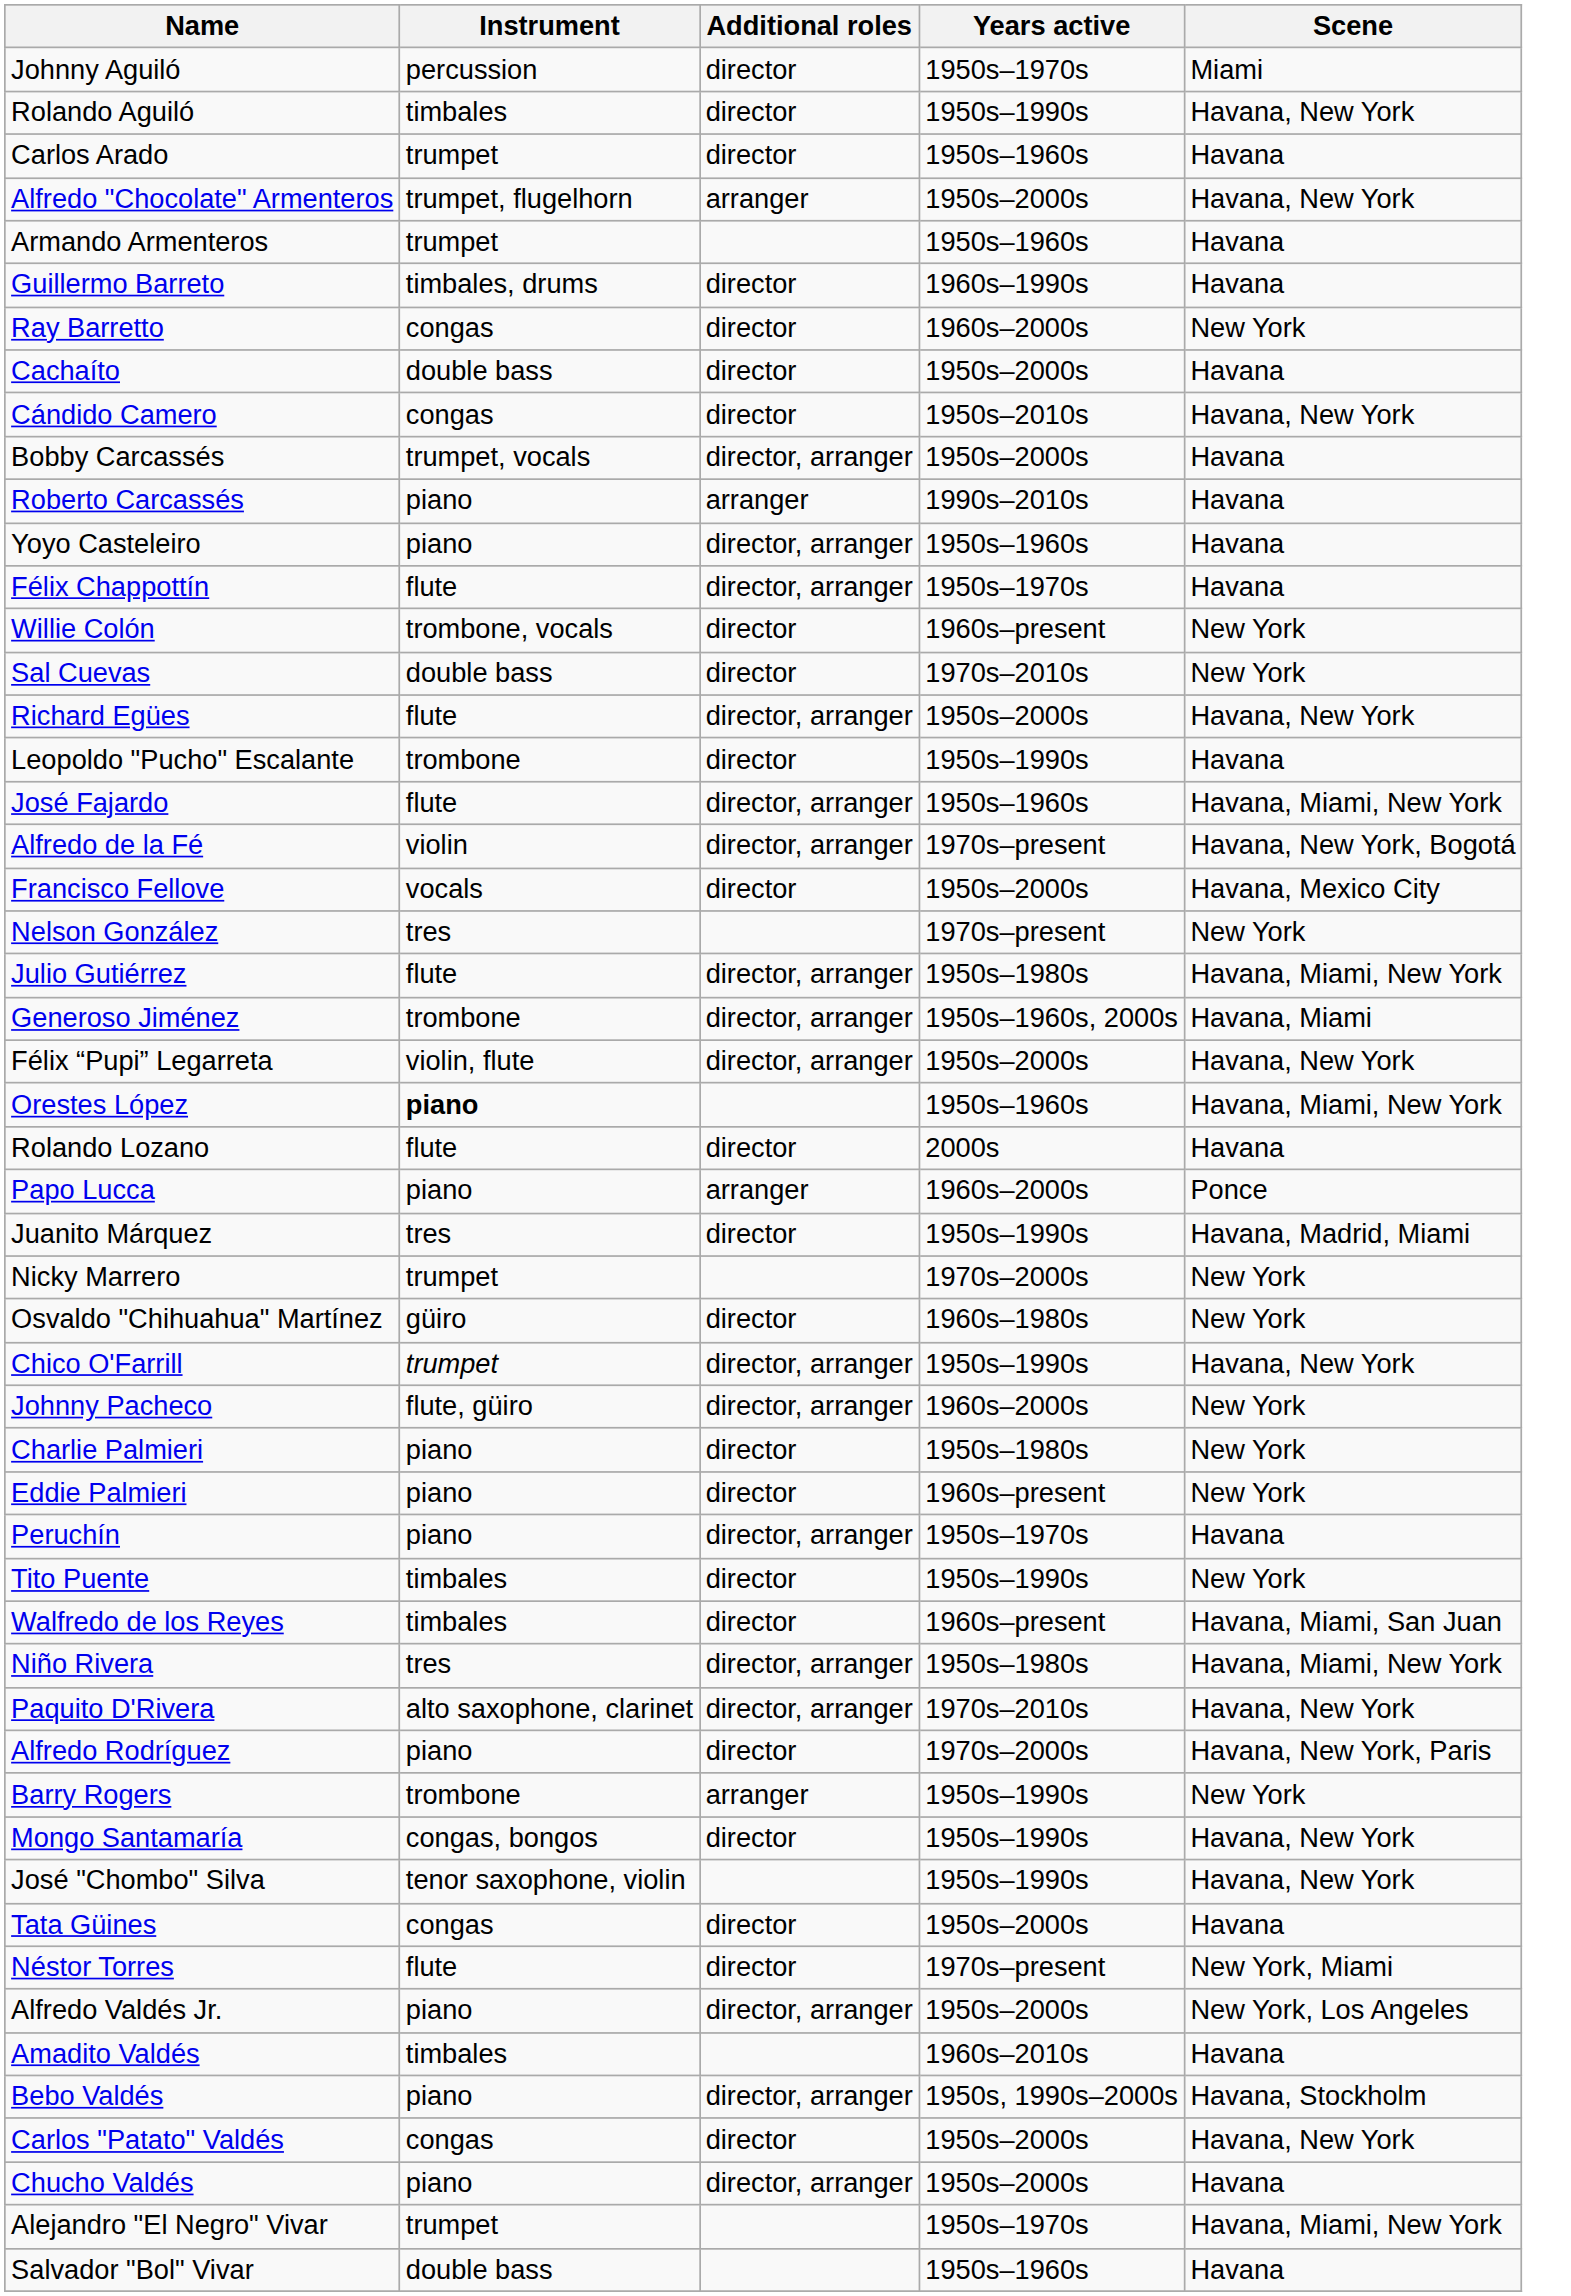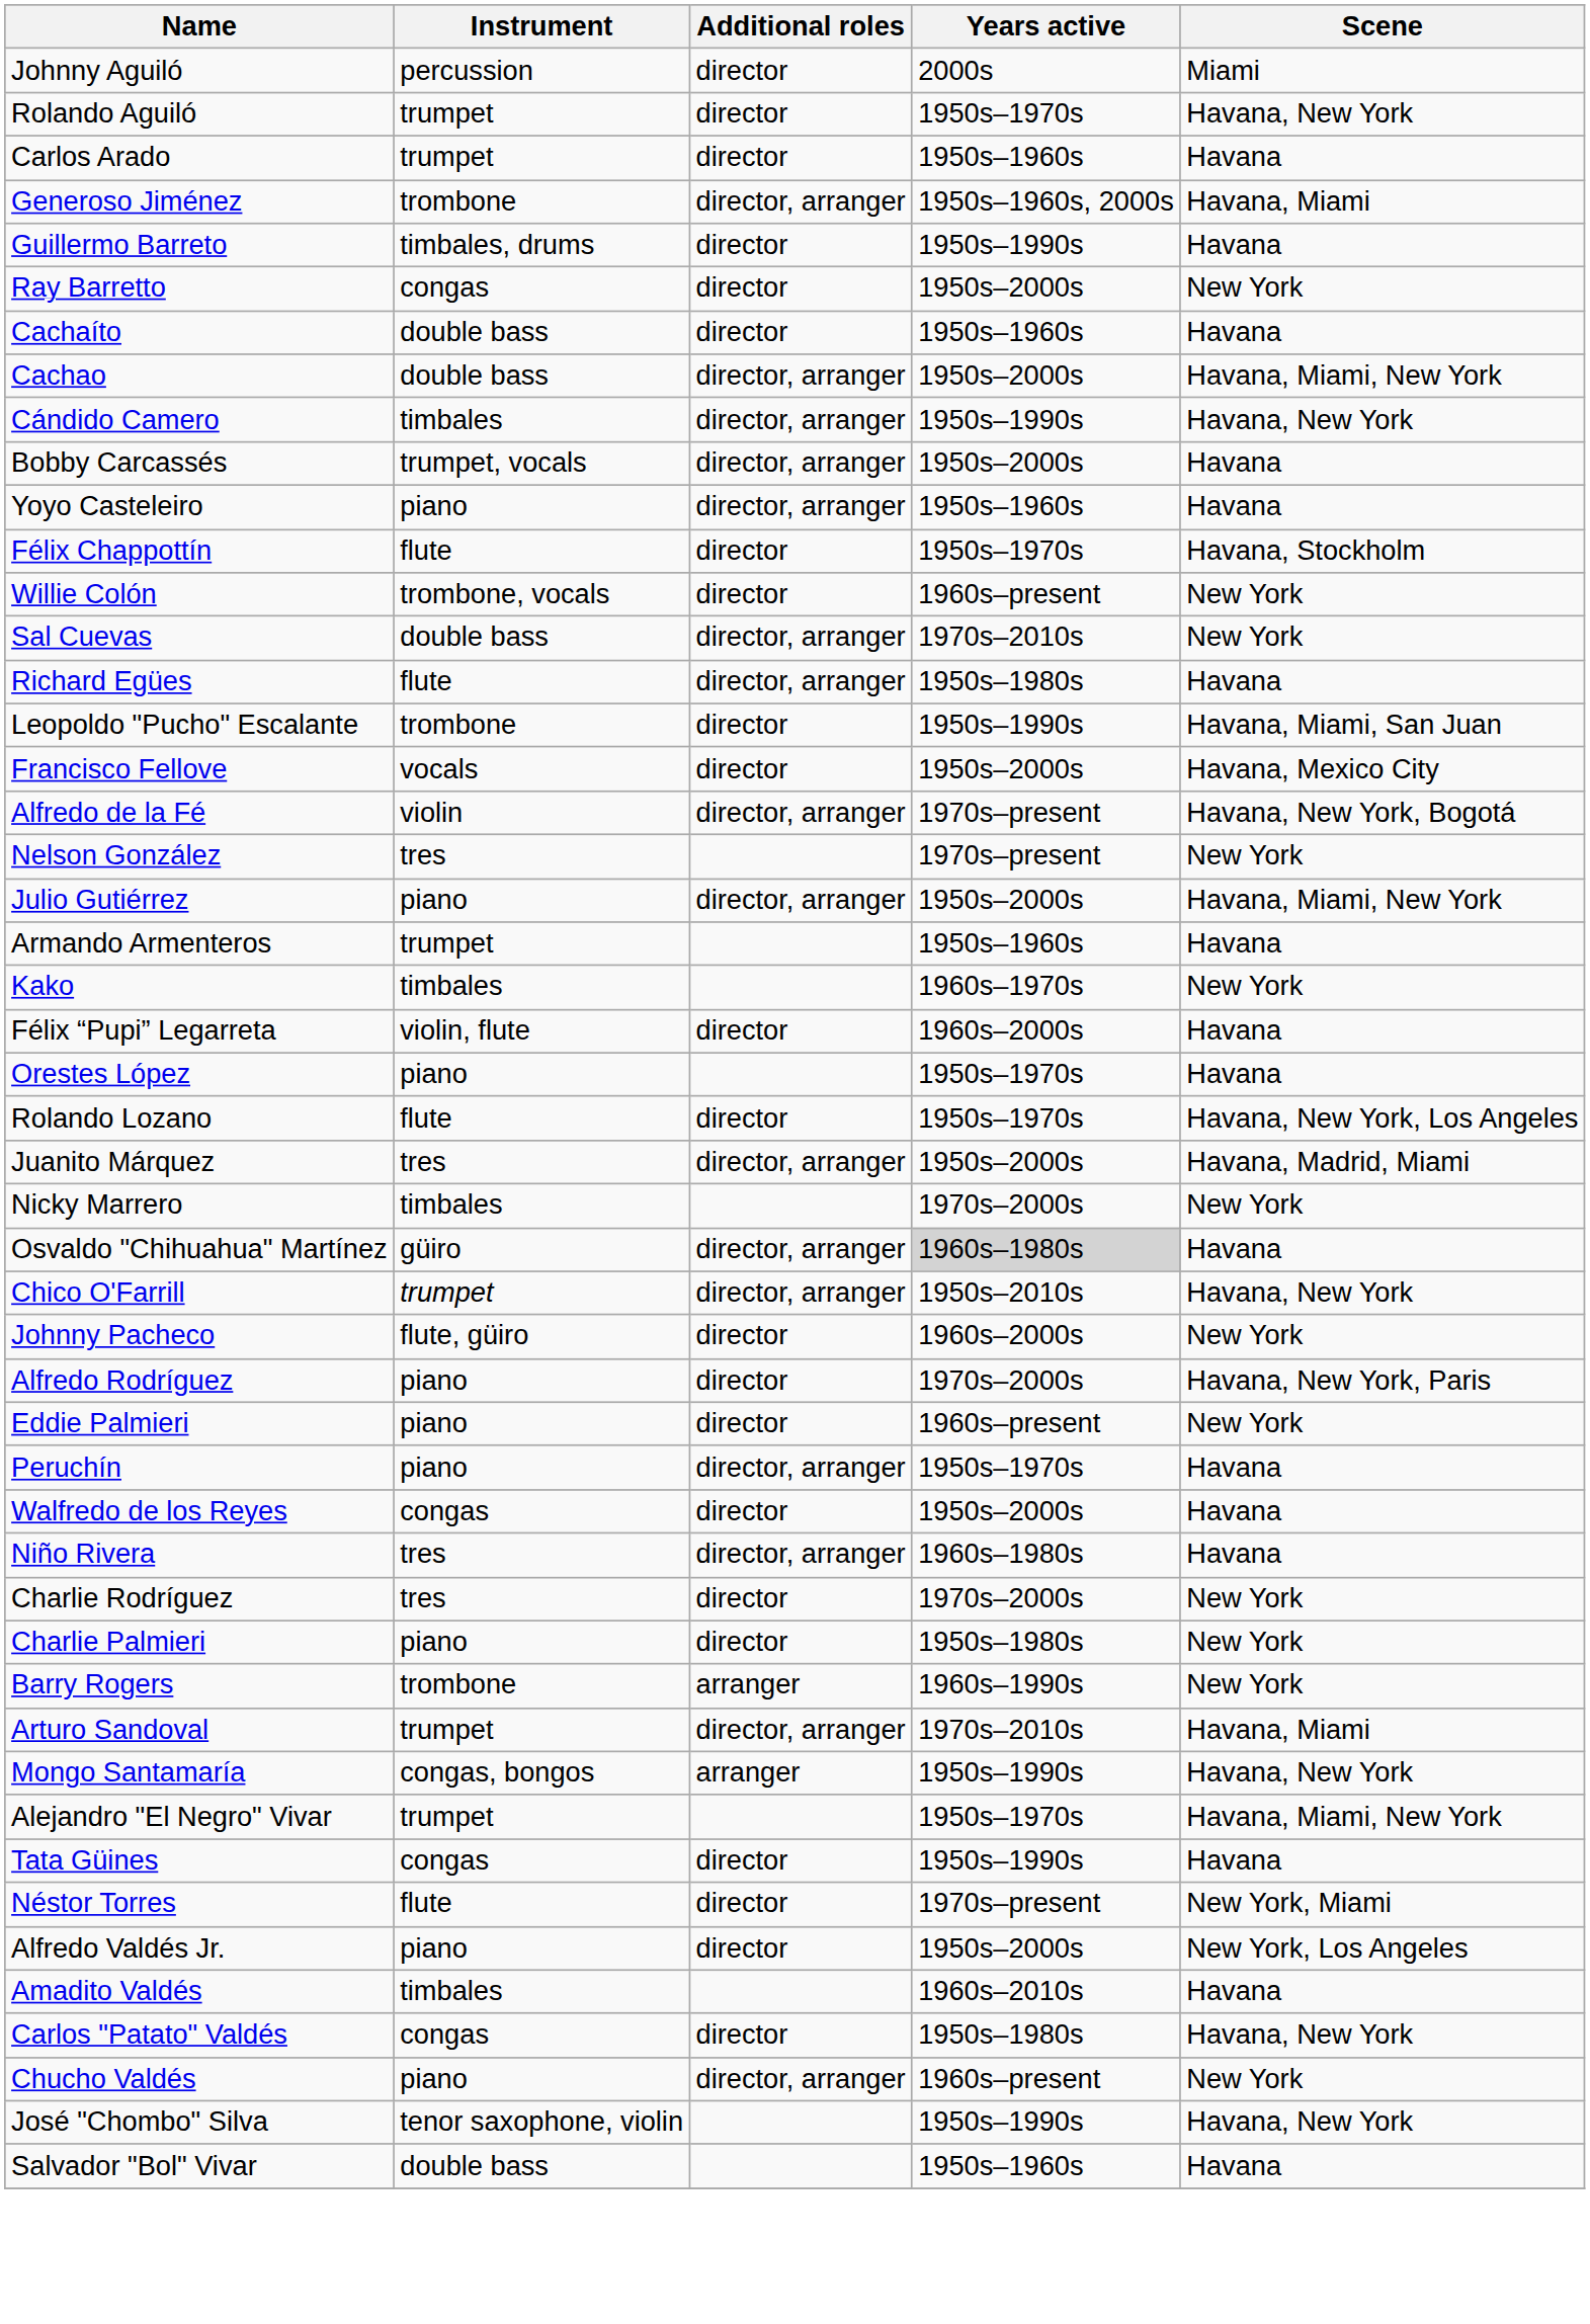Johnny Aguiló | Years active: 1950s–1970s -> 2000s
Rolando Aguiló | Instrument: timbales -> trumpet
Rolando Aguiló | Years active: 1950s–1990s -> 1950s–1970s
- row: Alfredo "Chocolate" Armenteros | trumpet, flugelhorn | arranger | 1950s–2000s | Havana, New York
rows swapped: Armando Armenteros <-> Generoso Jiménez
Guillermo Barreto | Years active: 1960s–1990s -> 1950s–1990s
Ray Barretto | Years active: 1960s–2000s -> 1950s–2000s
Cachaíto | Years active: 1950s–2000s -> 1950s–1960s
+ row: Cachao | double bass | director, arranger | 1950s–2000s | Havana, Miami, New York
Cándido Camero | Instrument: congas -> timbales
Cándido Camero | Additional roles: director -> director, arranger
Cándido Camero | Years active: 1950s–2010s -> 1950s–1990s
- row: Roberto Carcassés | piano | arranger | 1990s–2010s | Havana
Félix Chappottín | Additional roles: director, arranger -> director
Félix Chappottín | Scene: Havana -> Havana, Stockholm
Sal Cuevas | Additional roles: director -> director, arranger
Richard Egües | Years active: 1950s–2000s -> 1950s–1980s
Richard Egües | Scene: Havana, New York -> Havana
Leopoldo "Pucho" Escalante | Scene: Havana -> Havana, Miami, San Juan
- row: José Fajardo | flute | director, arranger | 1950s–1960s | Havana, Miami, New York
rows swapped: Alfredo de la Fé <-> Francisco Fellove
Julio Gutiérrez | Instrument: flute -> piano
Julio Gutiérrez | Years active: 1950s–1980s -> 1950s–2000s
+ row: Kako | timbales | 1960s–1970s | New York
Félix “Pupi” Legarreta | Additional roles: director, arranger -> director
Félix “Pupi” Legarreta | Years active: 1950s–2000s -> 1960s–2000s
Félix “Pupi” Legarreta | Scene: Havana, New York -> Havana
Orestes López | Instrument: bold -> normal
Orestes López | Years active: 1950s–1960s -> 1950s–1970s
Orestes López | Scene: Havana, Miami, New York -> Havana
Rolando Lozano | Years active: 2000s -> 1950s–1970s
Rolando Lozano | Scene: Havana -> Havana, New York, Los Angeles
- row: Papo Lucca | piano | arranger | 1960s–2000s | Ponce
Juanito Márquez | Additional roles: director -> director, arranger
Juanito Márquez | Years active: 1950s–1990s -> 1950s–2000s
Nicky Marrero | Instrument: trumpet -> timbales
Osvaldo "Chihuahua" Martínez | Additional roles: director -> director, arranger
Osvaldo "Chihuahua" Martínez | Years active: no background -> lightgrey background
Osvaldo "Chihuahua" Martínez | Scene: New York -> Havana
Chico O'Farrill | Years active: 1950s–1990s -> 1950s–2010s
Johnny Pacheco | Additional roles: director, arranger -> director
rows swapped: Charlie Palmieri <-> Alfredo Rodríguez
- row: Tito Puente | timbales | director | 1950s–1990s | New York
Walfredo de los Reyes | Instrument: timbales -> congas
Walfredo de los Reyes | Years active: 1960s–present -> 1950s–2000s
Walfredo de los Reyes | Scene: Havana, Miami, San Juan -> Havana
Niño Rivera | Years active: 1950s–1980s -> 1960s–1980s
Niño Rivera | Scene: Havana, Miami, New York -> Havana
- row: Paquito D'Rivera | alto saxophone, clarinet | director, arranger | 1970s–2010s | Havana, New York
+ row: Charlie Rodríguez | tres | director | 1970s–2000s | New York
Barry Rogers | Years active: 1950s–1990s -> 1960s–1990s
+ row: Arturo Sandoval | trumpet | director, arranger | 1970s–2010s | Havana, Miami
Mongo Santamaría | Additional roles: director -> arranger
rows swapped: José "Chombo" Silva <-> Alejandro "El Negro" Vivar
Tata Güines | Years active: 1950s–2000s -> 1950s–1990s
Alfredo Valdés Jr. | Additional roles: director, arranger -> director
- row: Bebo Valdés | piano | director, arranger | 1950s, 1990s–2000s | Havana, Stockholm
Carlos "Patato" Valdés | Years active: 1950s–2000s -> 1950s–1980s
Chucho Valdés | Years active: 1950s–2000s -> 1960s–present
Chucho Valdés | Scene: Havana -> New York
